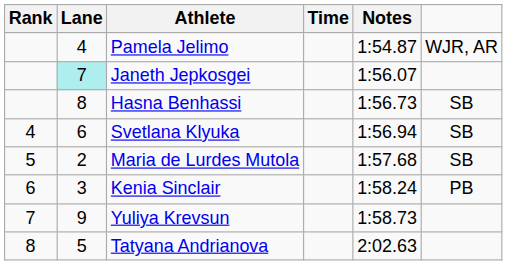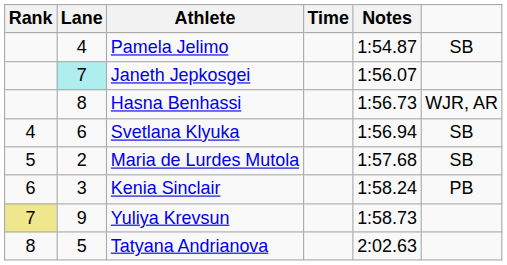Pamela Jelimo | column 6: WJR, AR -> SB
Hasna Benhassi | column 6: SB -> WJR, AR
Yuliya Krevsun | Rank: no background -> khaki background
